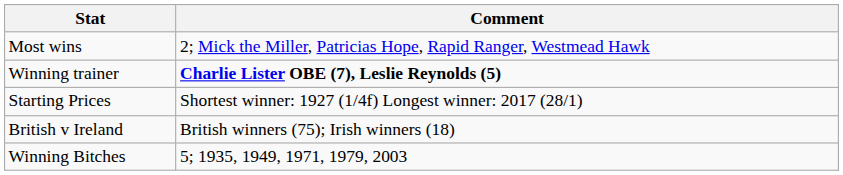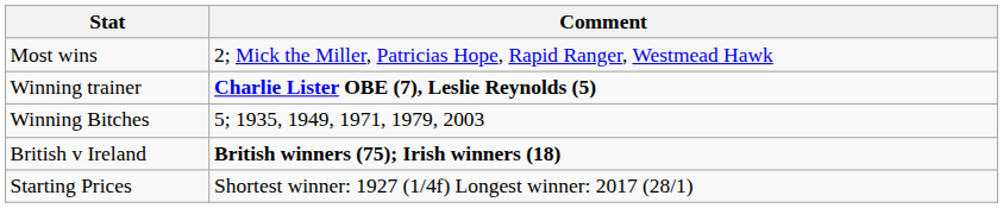rows swapped: Winning Bitches <-> Starting Prices
British v Ireland | Comment: normal -> bold
